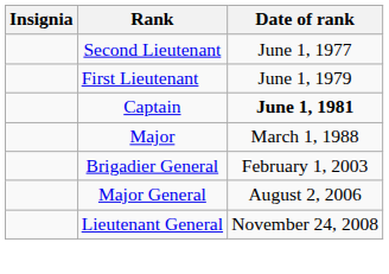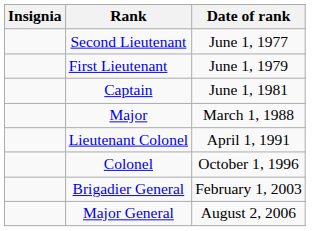Captain | Date of rank: bold -> normal
+ row: Lieutenant Colonel | April 1, 1991
+ row: Colonel | October 1, 1996
- row: Lieutenant General | November 24, 2008
